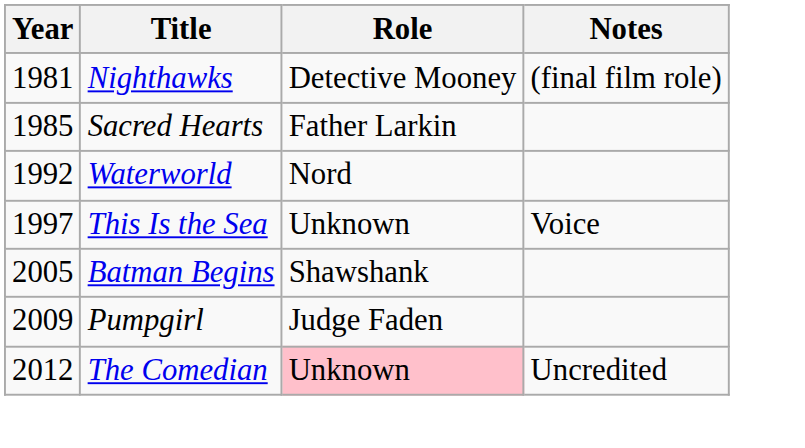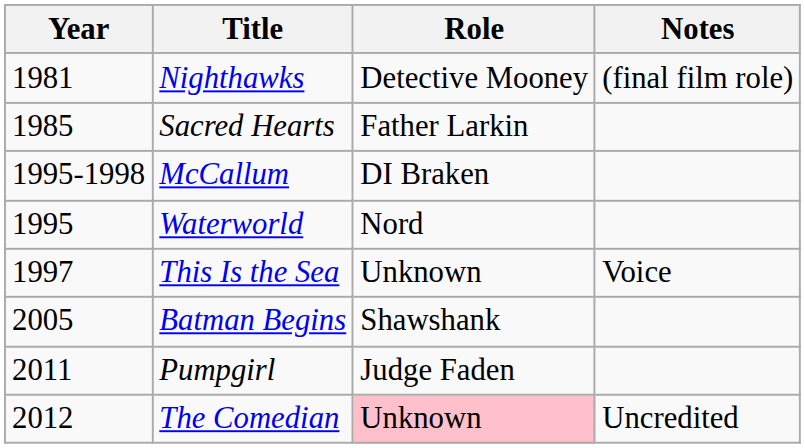+ row: 1995-1998 | McCallum | DI Braken
Waterworld | Year: 1992 -> 1995
Pumpgirl | Year: 2009 -> 2011
